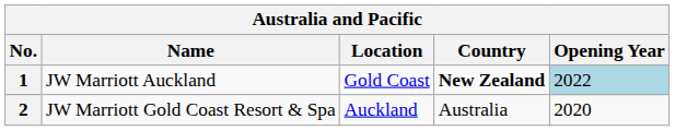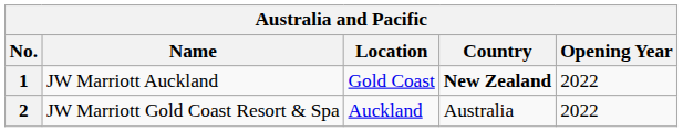1 | Opening Year: lightblue background -> no background
2 | Opening Year: 2020 -> 2022
